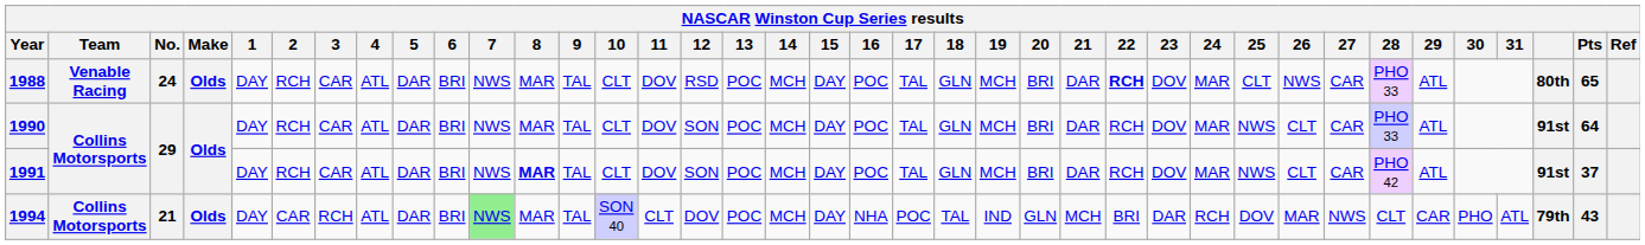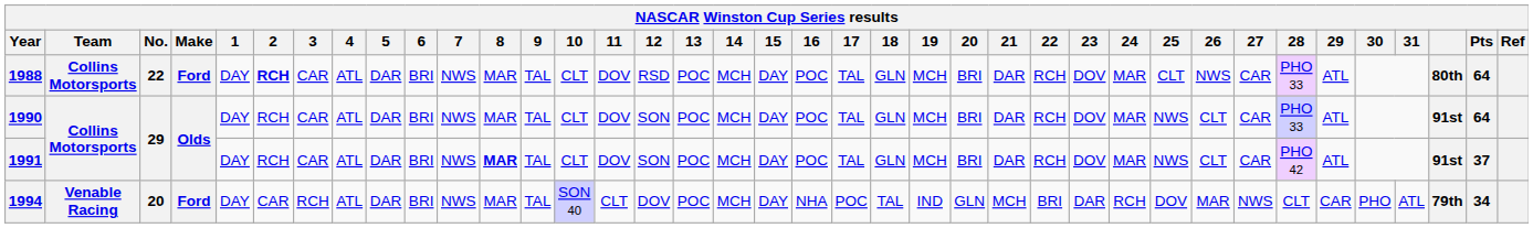1988 | Team: Venable Racing -> Collins Motorsports
1988 | No.: 24 -> 22
1988 | Make: Olds -> Ford
1988 | 2: normal -> bold
1988 | 22: bold -> normal
1988 | Pts: 65 -> 64
1994 | Team: Collins Motorsports -> Venable Racing
1994 | No.: 21 -> 20
1994 | Make: Olds -> Ford
1994 | 7: lightgreen background -> no background
1994 | Pts: 43 -> 34
